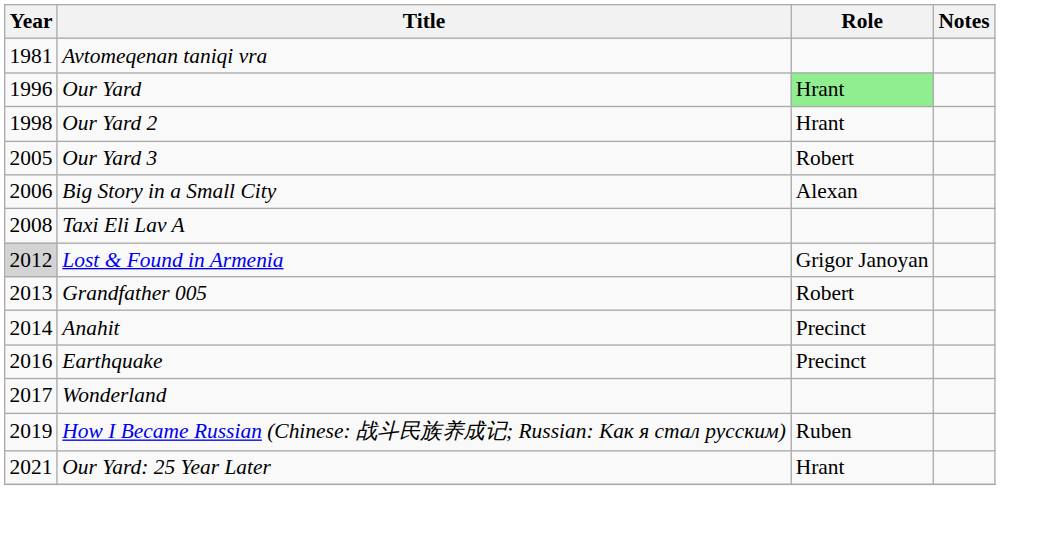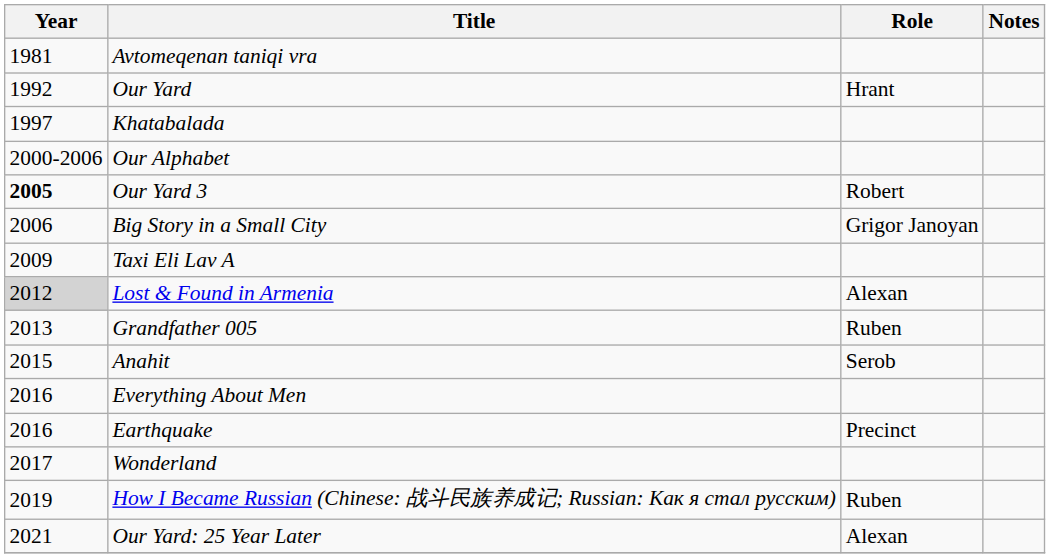Our Yard | Year: 1996 -> 1992
Our Yard | Role: lightgreen background -> no background
+ row: 1997 | Khatabalada
- row: 1998 | Our Yard 2 | Hrant
+ row: 2000-2006 | Our Alphabet
Our Yard 3 | Year: normal -> bold
Big Story in a Small City | Role: Alexan -> Grigor Janoyan
Taxi Eli Lav A | Year: 2008 -> 2009
Lost & Found in Armenia | Role: Grigor Janoyan -> Alexan
Grandfather 005 | Role: Robert -> Ruben
Anahit | Year: 2014 -> 2015
Anahit | Role: Precinct -> Serob
+ row: 2016 | Everything About Men
Our Yard: 25 Year Later | Role: Hrant -> Alexan
